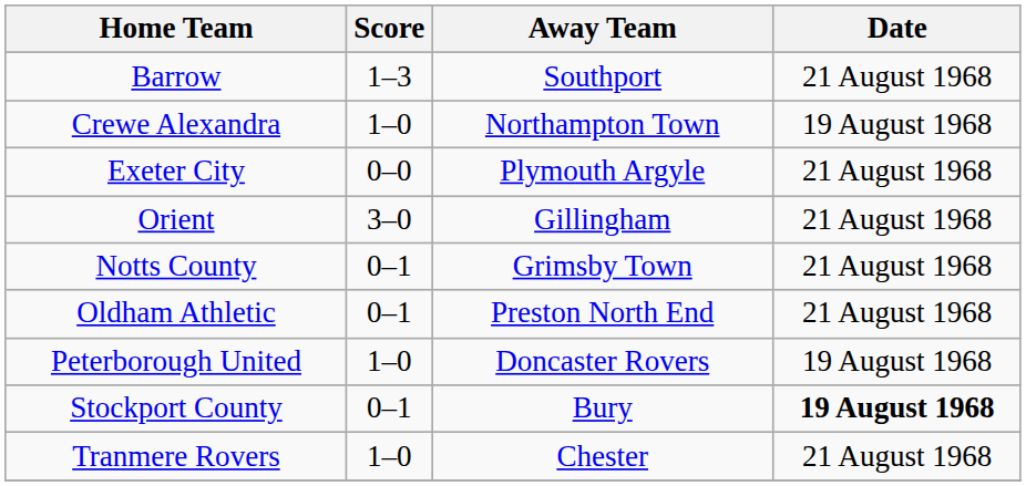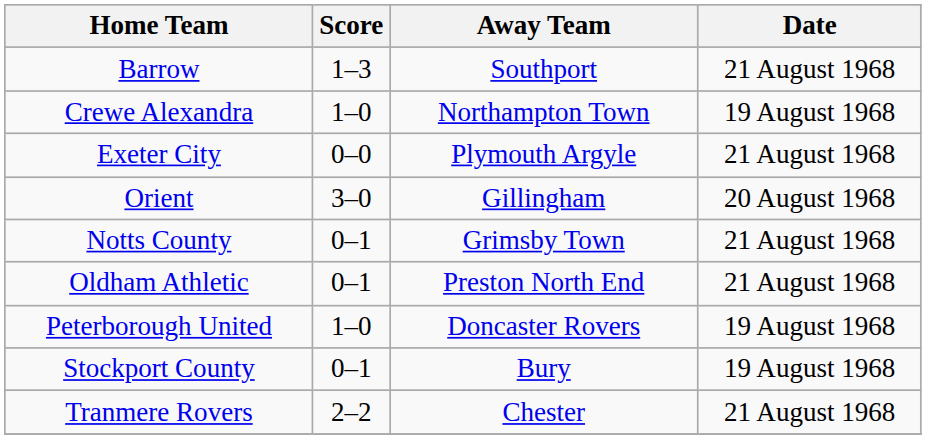Orient | Date: 21 August 1968 -> 20 August 1968
Stockport County | Date: bold -> normal
Tranmere Rovers | Score: 1–0 -> 2–2
